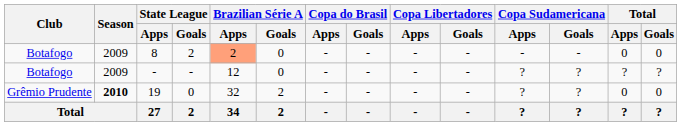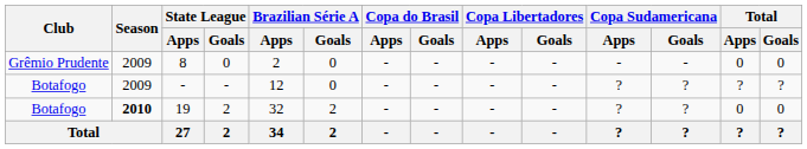8 | Club: Botafogo -> Grêmio Prudente
8 | State League / Goals: 2 -> 0
8 | Brazilian Série A / Apps: lightsalmon background -> no background
19 | Club: Grêmio Prudente -> Botafogo
19 | State League / Goals: 0 -> 2
